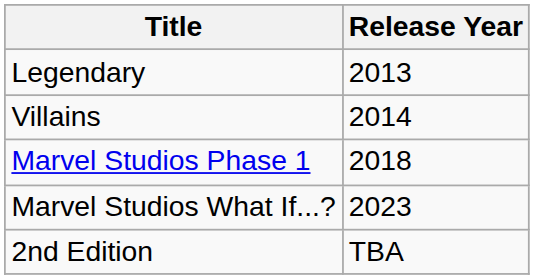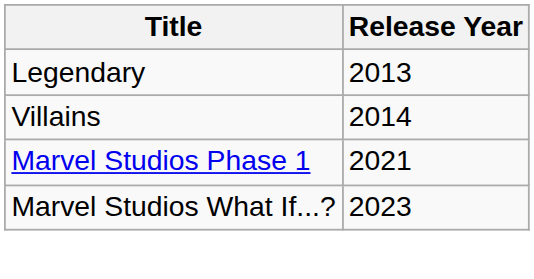Marvel Studios Phase 1 | Release Year: 2018 -> 2021
- row: 2nd Edition | TBA
